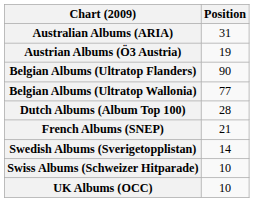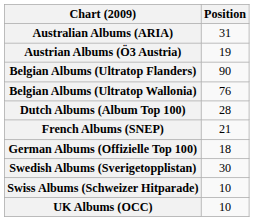Belgian Albums (Ultratop Wallonia) | Position: 77 -> 76
+ row: German Albums (Offizielle Top 100) | 18
Swedish Albums (Sverigetopplistan) | Position: 14 -> 30
